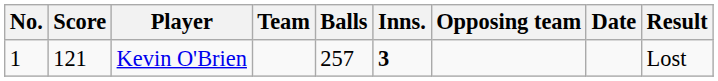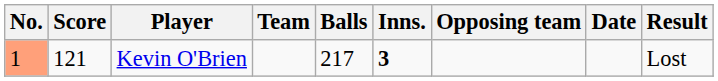Kevin O'Brien | No.: no background -> lightsalmon background
Kevin O'Brien | Balls: 257 -> 217
